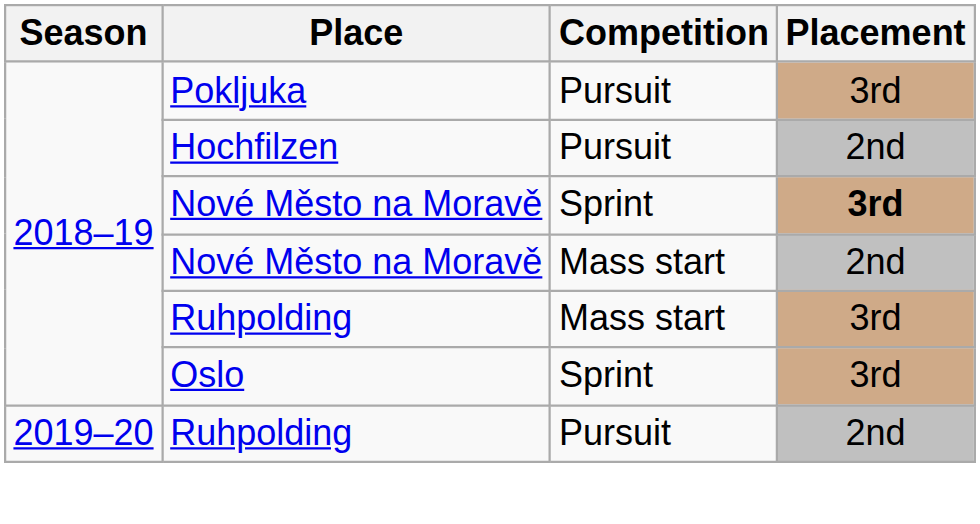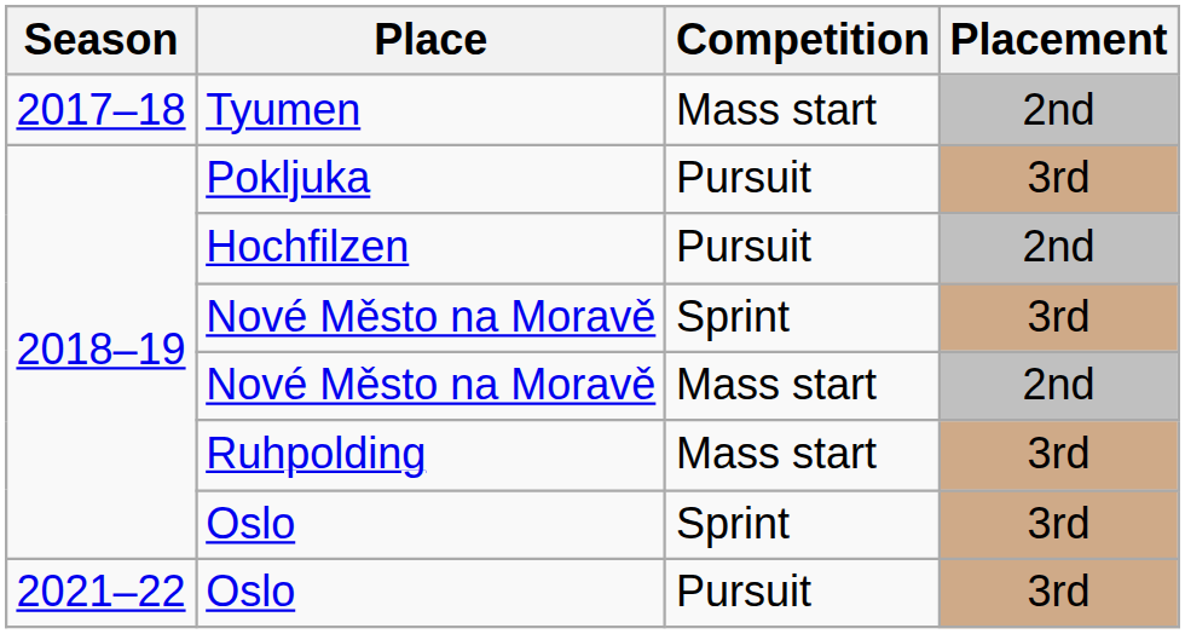+ row: 2017–18 | Tyumen | Mass start | 2nd
Nové Město na Moravě / Sprint | Placement: bold -> normal
- row: 2019–20 | Ruhpolding | Pursuit | 2nd
+ row: 2021–22 | Oslo | Pursuit | 3rd
